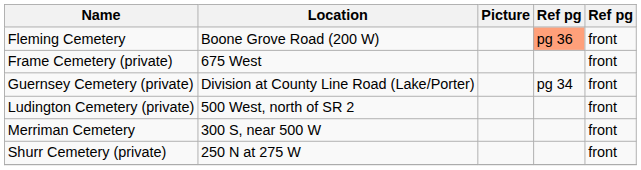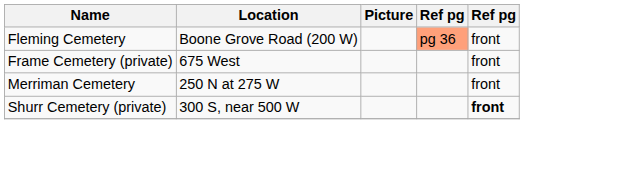- row: Guernsey Cemetery (private) | Division at County Line Road (Lake/Porter) | pg 34 | front
- row: Ludington Cemetery (private) | 500 West, north of SR 2 | front
Merriman Cemetery | Location: 300 S, near 500 W -> 250 N at 275 W
Shurr Cemetery (private) | Location: 250 N at 275 W -> 300 S, near 500 W
Shurr Cemetery (private) | column 5: normal -> bold
